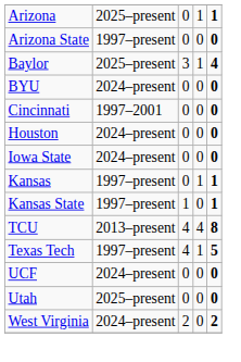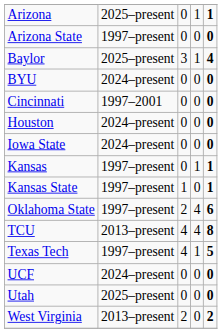+ row: Oklahoma State | 1997–present | 2 | 4 | 6
West Virginia | column 2: 2024–present -> 2013–present
